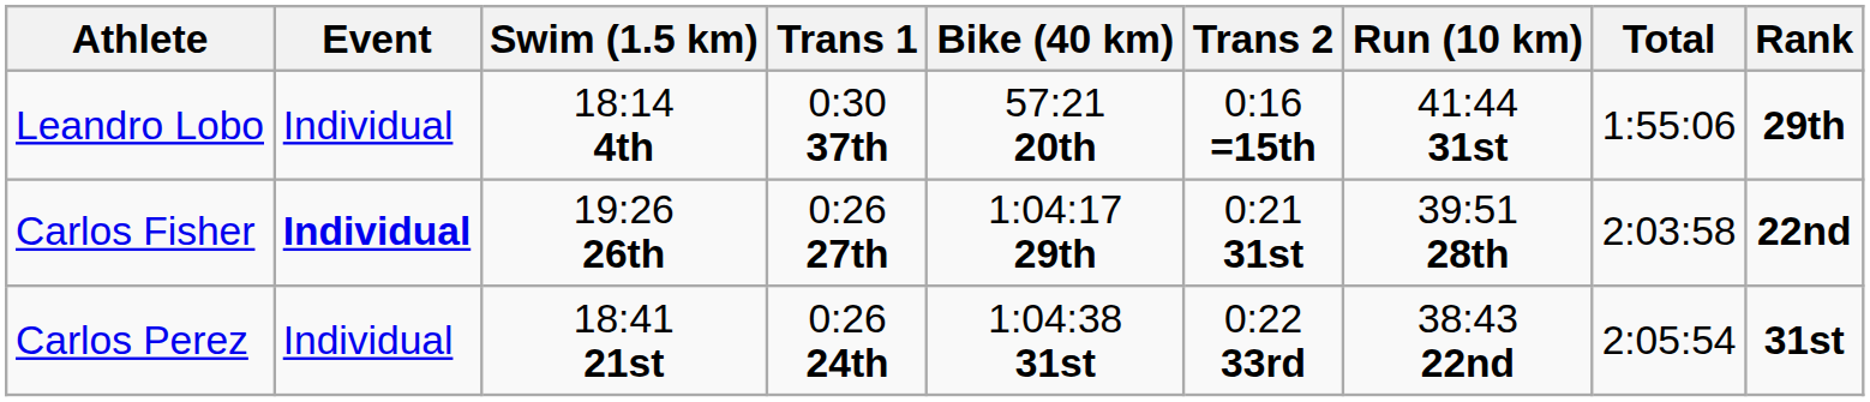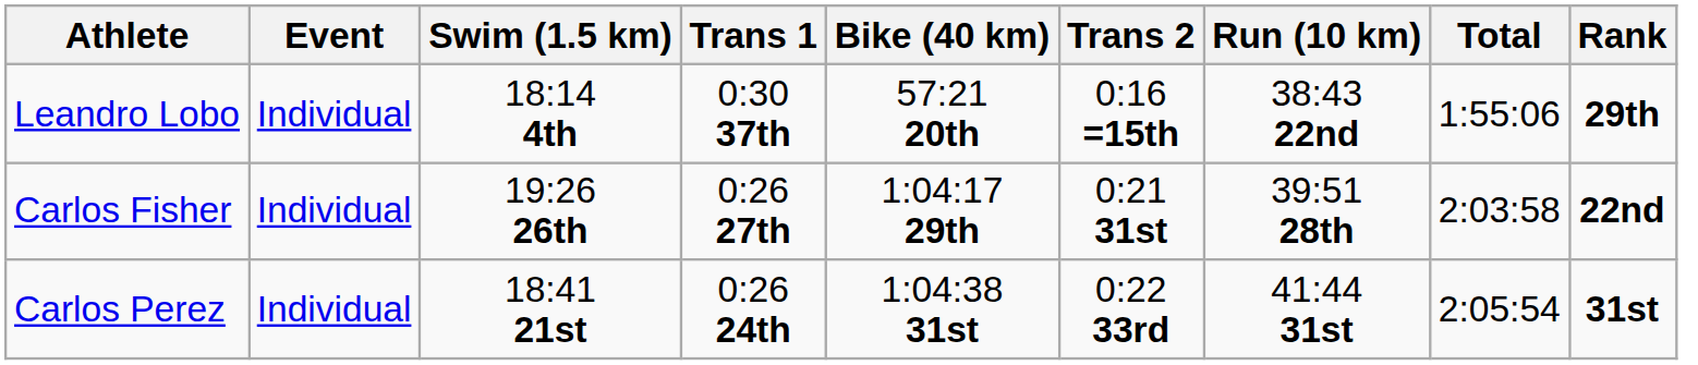Leandro Lobo | Run (10 km): 41:44 31st -> 38:43 22nd
Carlos Fisher | Event: bold -> normal
Carlos Perez | Run (10 km): 38:43 22nd -> 41:44 31st
